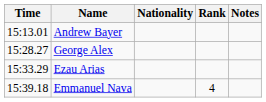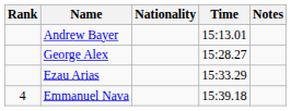columns swapped: Rank <-> Time
